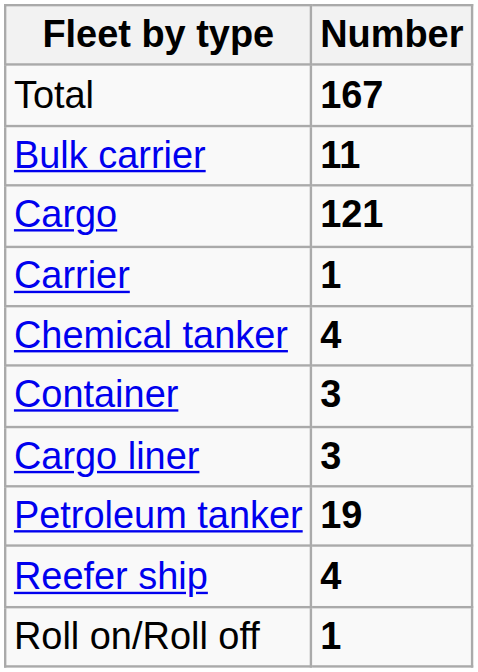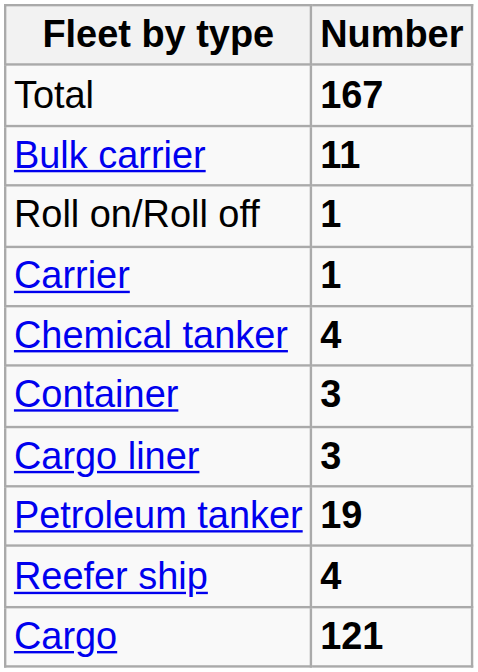rows swapped: Cargo <-> Roll on/Roll off
